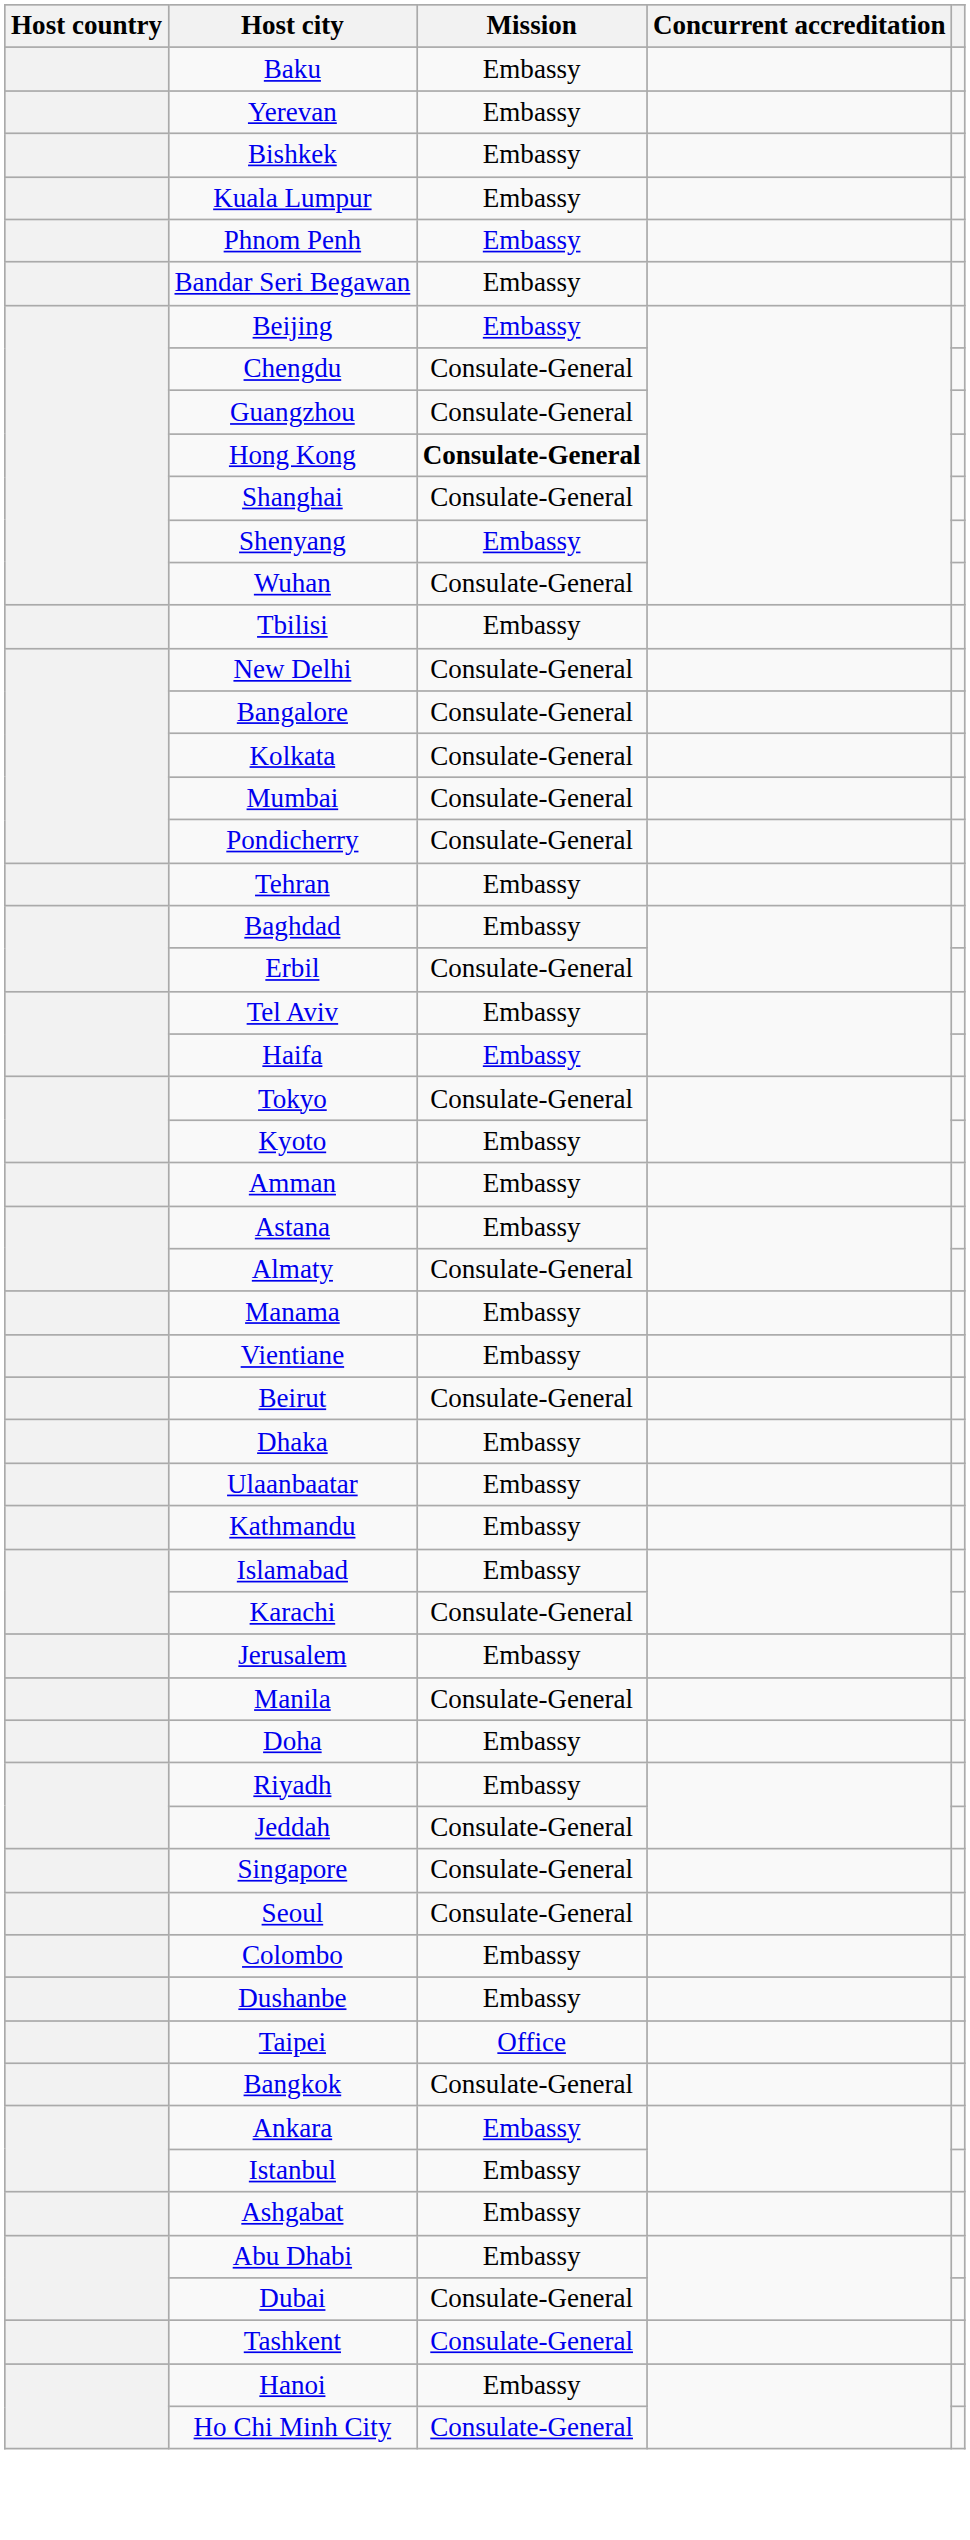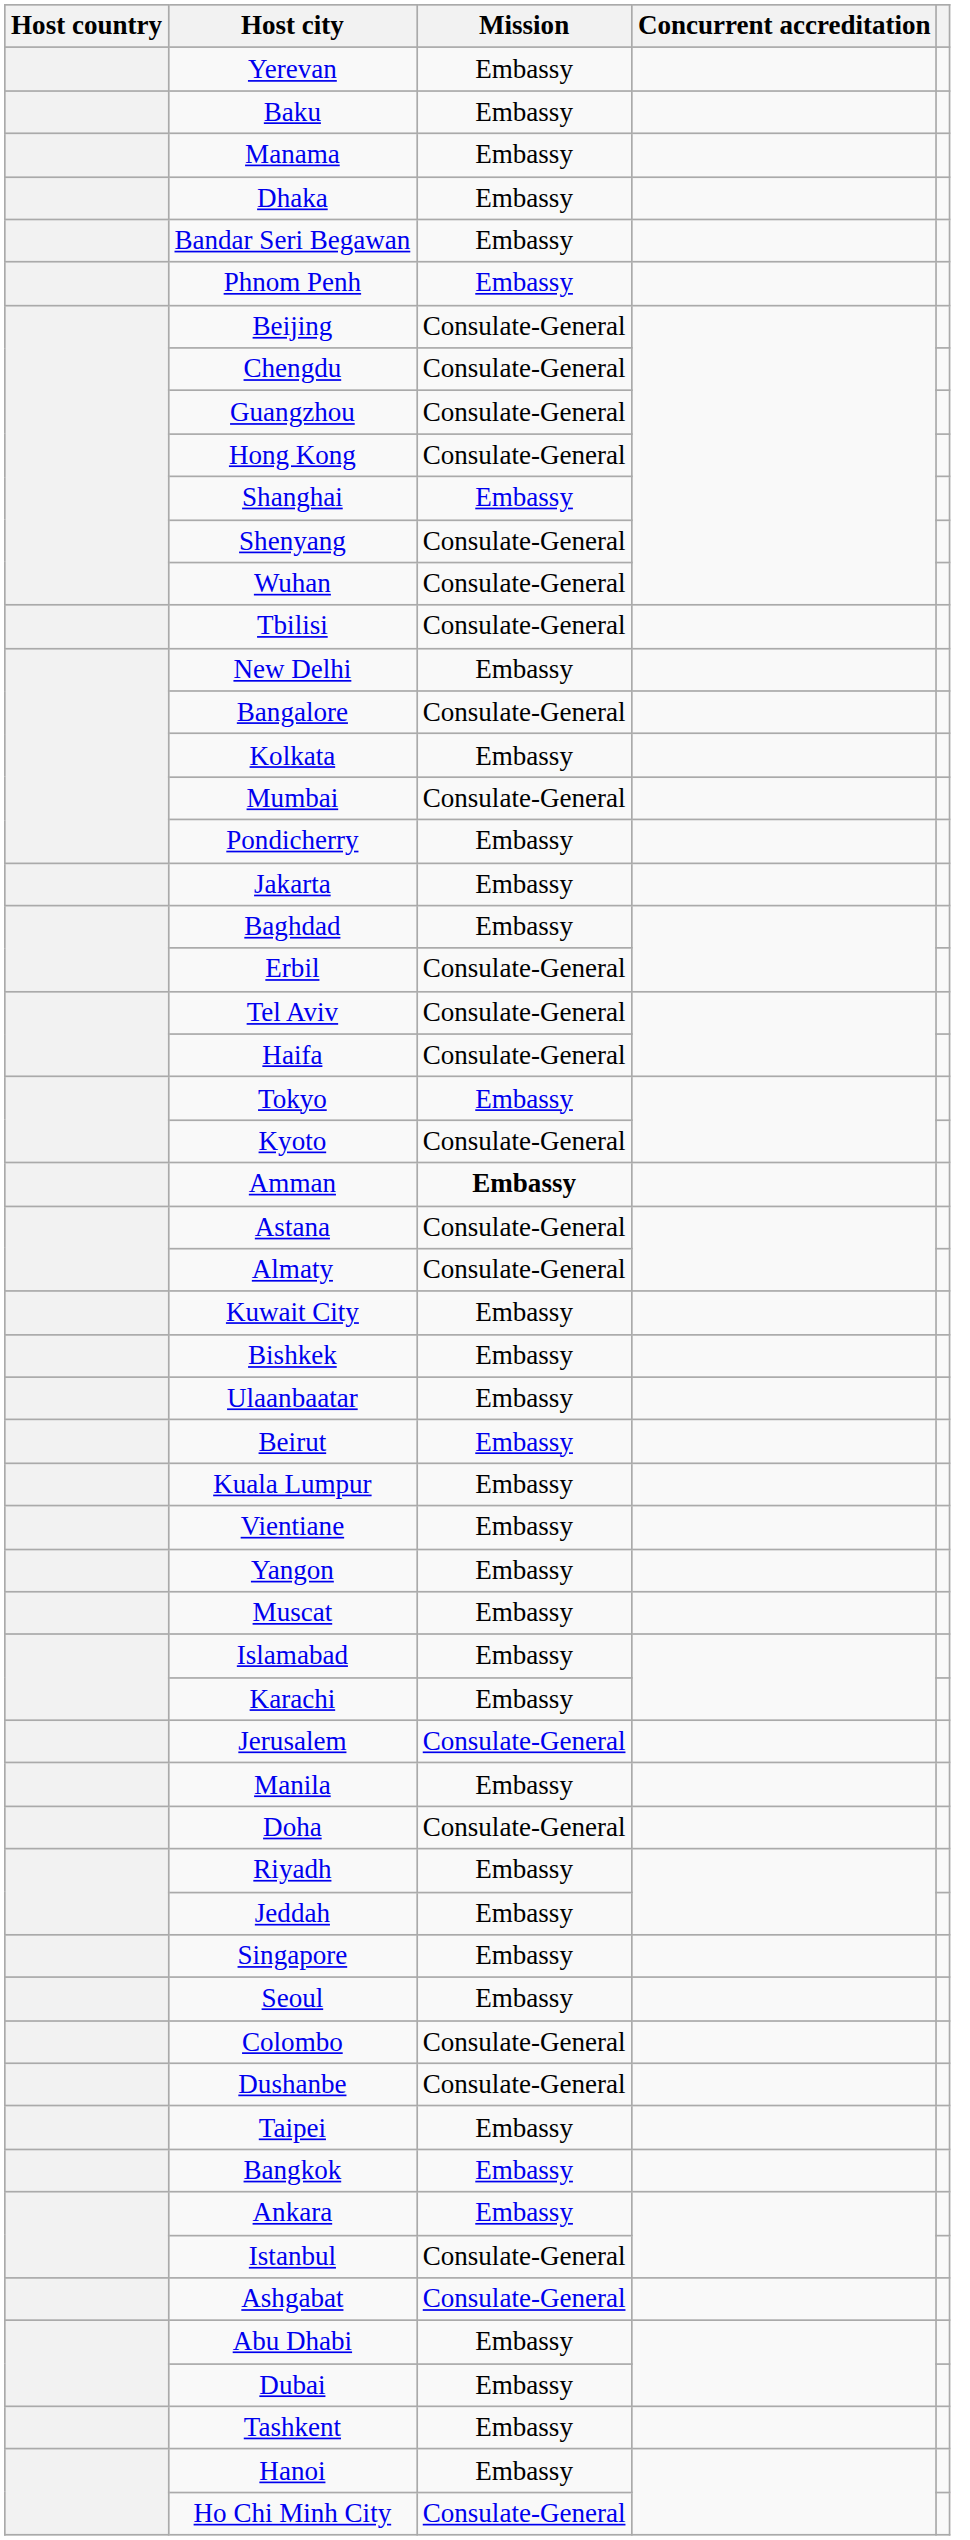rows swapped: Yerevan <-> Baku
rows swapped: Manama <-> Bishkek
rows swapped: Dhaka <-> Kuala Lumpur
rows swapped: Bandar Seri Begawan <-> Phnom Penh
Beijing | Mission: Embassy -> Consulate-General
Hong Kong | Mission: bold -> normal
Shanghai | Mission: Consulate-General -> Embassy
Shenyang | Mission: Embassy -> Consulate-General
Tbilisi | Mission: Embassy -> Consulate-General
New Delhi | Mission: Consulate-General -> Embassy
Kolkata | Mission: Consulate-General -> Embassy
Pondicherry | Mission: Consulate-General -> Embassy
+ row: Jakarta | Embassy
- row: Tehran | Embassy
Tel Aviv | Mission: Embassy -> Consulate-General
Haifa | Mission: Embassy -> Consulate-General
Tokyo | Mission: Consulate-General -> Embassy
Kyoto | Mission: Embassy -> Consulate-General
Amman | Mission: normal -> bold
Astana | Mission: Embassy -> Consulate-General
+ row: Kuwait City | Embassy
rows swapped: Vientiane <-> Ulaanbaatar
Beirut | Mission: Consulate-General -> Embassy
+ row: Yangon | Embassy
- row: Kathmandu | Embassy
+ row: Muscat | Embassy
Karachi | Mission: Consulate-General -> Embassy
Jerusalem | Mission: Embassy -> Consulate-General
Manila | Mission: Consulate-General -> Embassy
Doha | Mission: Embassy -> Consulate-General
Jeddah | Mission: Consulate-General -> Embassy
Singapore | Mission: Consulate-General -> Embassy
Seoul | Mission: Consulate-General -> Embassy
Colombo | Mission: Embassy -> Consulate-General
Dushanbe | Mission: Embassy -> Consulate-General
Taipei | Mission: Office -> Embassy
Bangkok | Mission: Consulate-General -> Embassy
Istanbul | Mission: Embassy -> Consulate-General
Ashgabat | Mission: Embassy -> Consulate-General
Dubai | Mission: Consulate-General -> Embassy
Tashkent | Mission: Consulate-General -> Embassy
